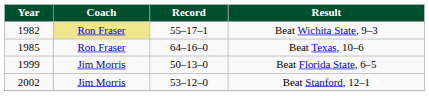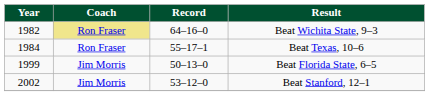Beat Wichita State, 9–3 | Record: 55–17–1 -> 64–16–0
Beat Texas, 10–6 | Year: 1985 -> 1984
Beat Texas, 10–6 | Record: 64–16–0 -> 55–17–1
